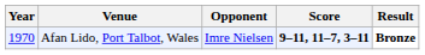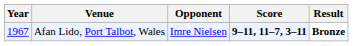Afan Lido, Port Talbot, Wales | Year: 1970 -> 1967
